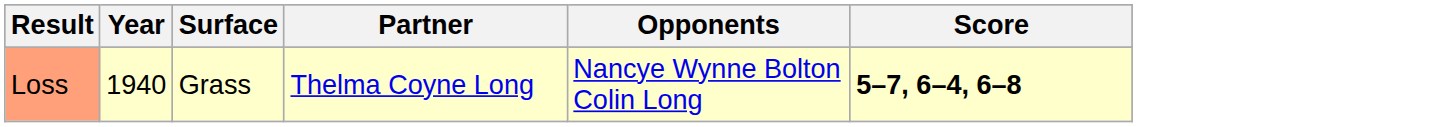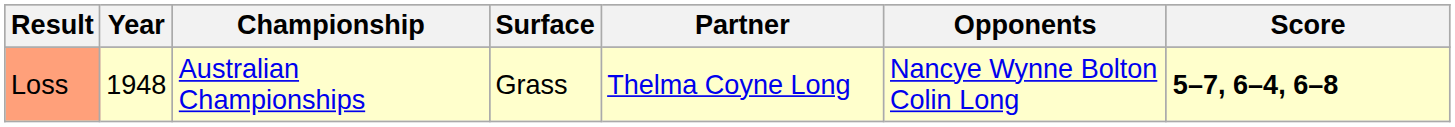+ column: Championship | Australian Championships
Loss | Year: 1940 -> 1948
